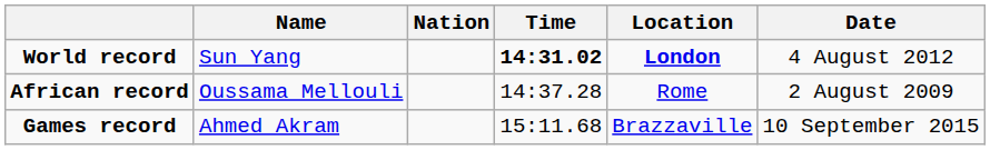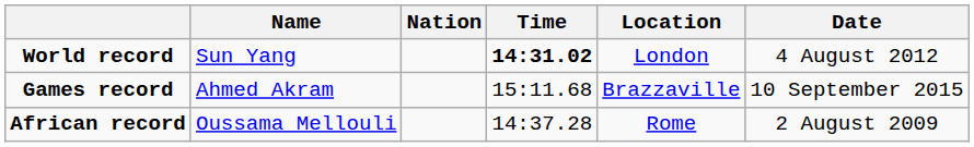World record | Location: bold -> normal
rows swapped: African record <-> Games record
